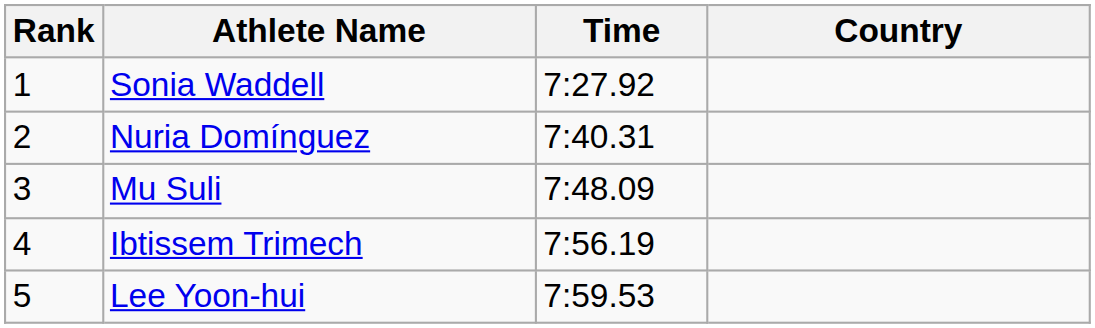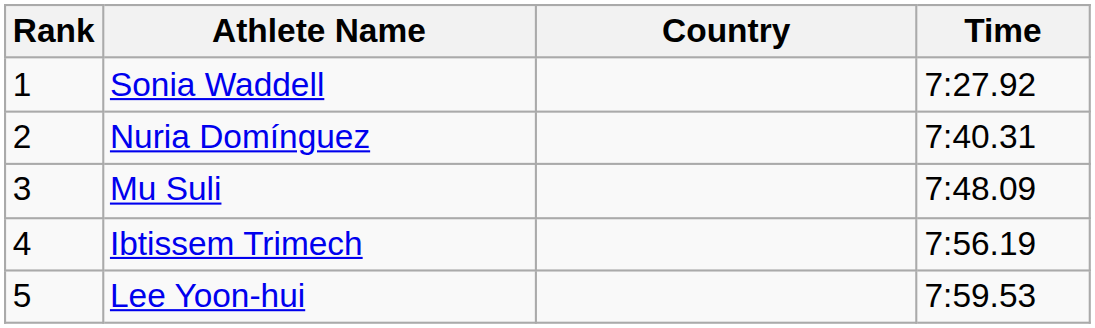columns swapped: Country <-> Time
